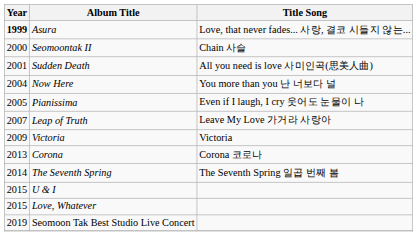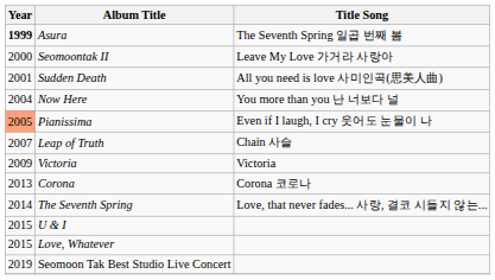Asura | Title Song: Love, that never fades... 사랑, 결코 시들지 않는... -> The Seventh Spring 일곱 번째 봄
Seomoontak II | Title Song: Chain 사슬 -> Leave My Love 가거라 사랑아
Pianissima | Year: no background -> lightsalmon background
Leap of Truth | Title Song: Leave My Love 가거라 사랑아 -> Chain 사슬
The Seventh Spring | Title Song: The Seventh Spring 일곱 번째 봄 -> Love, that never fades... 사랑, 결코 시들지 않는...
